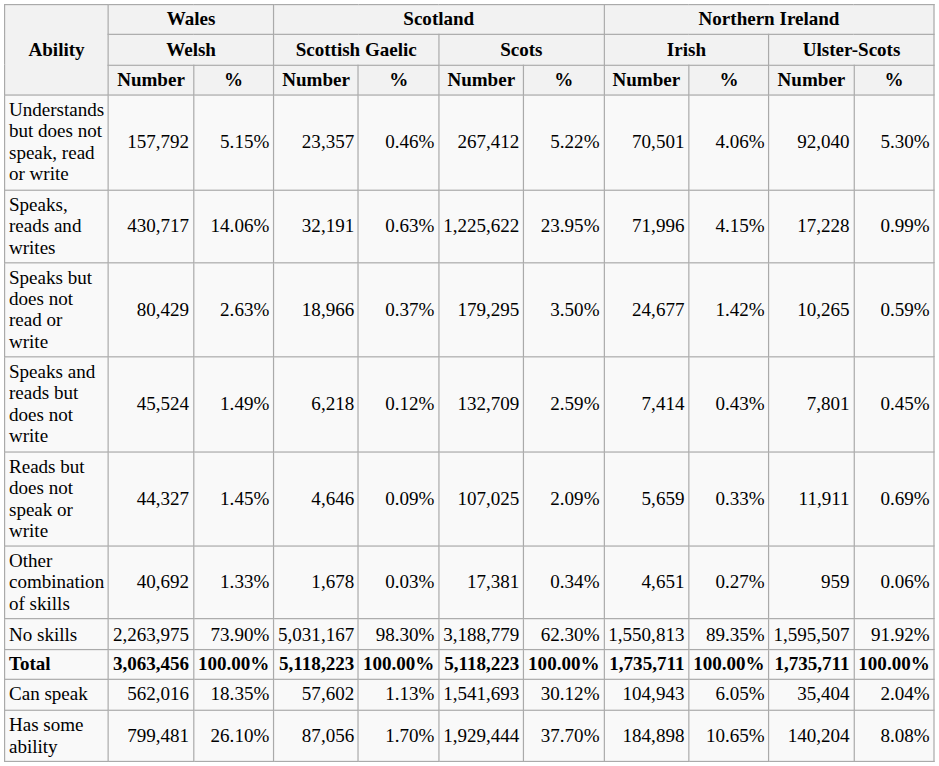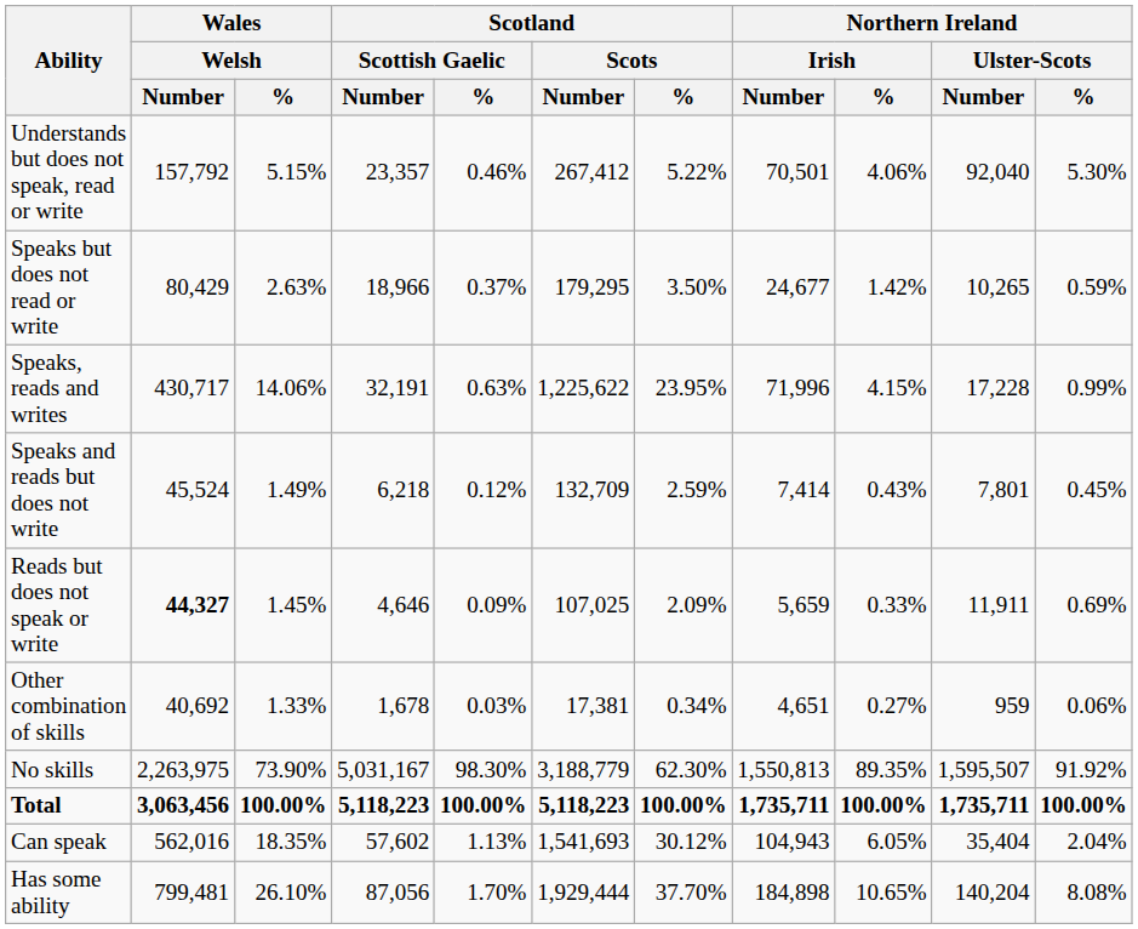rows swapped: Speaks, reads and writes <-> Speaks but does not read or write
Reads but does not speak or write | Wales / Welsh / Number: normal -> bold
